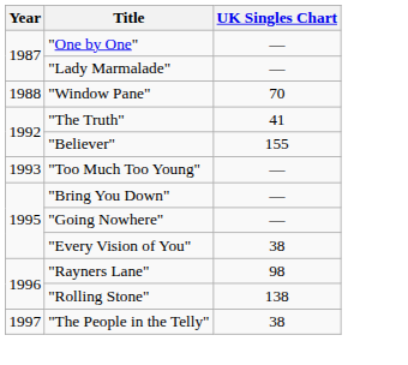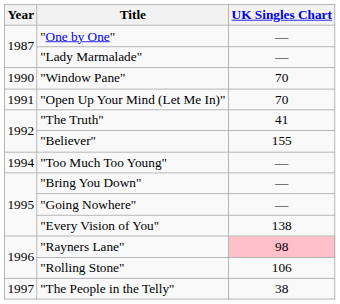"Window Pane" | Year: 1988 -> 1990
+ row: 1991 | "Open Up Your Mind (Let Me In)" | 70
"Too Much Too Young" | Year: 1993 -> 1994
"Every Vision of You" | UK Singles Chart: 38 -> 138
"Rayners Lane" | UK Singles Chart: no background -> pink background
"Rolling Stone" | UK Singles Chart: 138 -> 106
